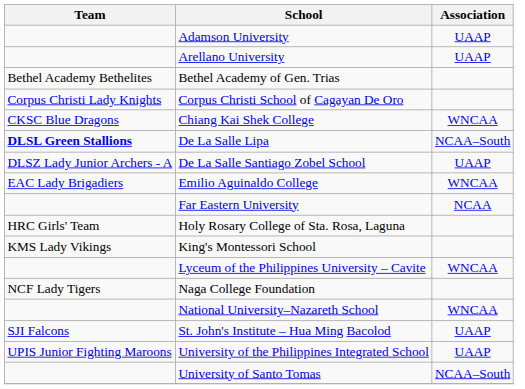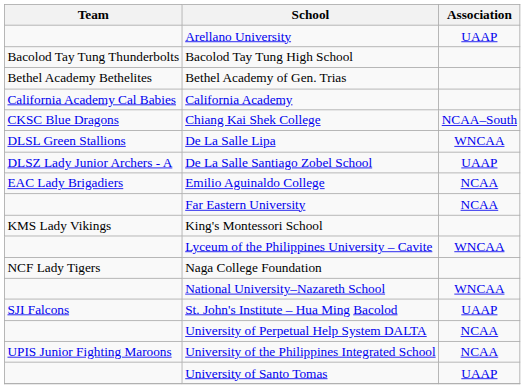- row: Adamson University | UAAP
+ row: Bacolod Tay Tung Thunderbolts | Bacolod Tay Tung High School
+ row: California Academy Cal Babies | California Academy
- row: Corpus Christi Lady Knights | Corpus Christi School of Cagayan De Oro
Chiang Kai Shek College | Association: WNCAA -> NCAA–South
De La Salle Lipa | Team: bold -> normal
De La Salle Lipa | Association: NCAA–South -> WNCAA
Emilio Aguinaldo College | Association: WNCAA -> NCAA
- row: HRC Girls' Team | Holy Rosary College of Sta. Rosa, Laguna
+ row: University of Perpetual Help System DALTA | NCAA
University of the Philippines Integrated School | Association: UAAP -> NCAA
University of Santo Tomas | Association: NCAA–South -> UAAP
